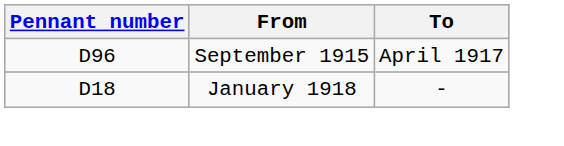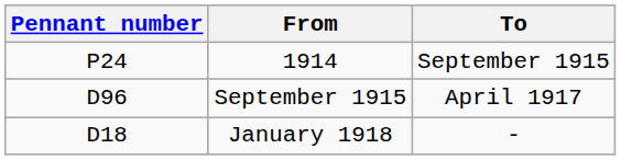+ row: P24 | 1914 | September 1915
